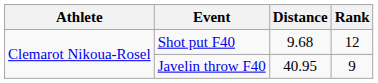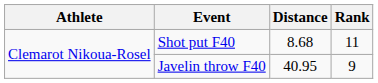Shot put F40 | Distance: 9.68 -> 8.68
Shot put F40 | Rank: 12 -> 11
